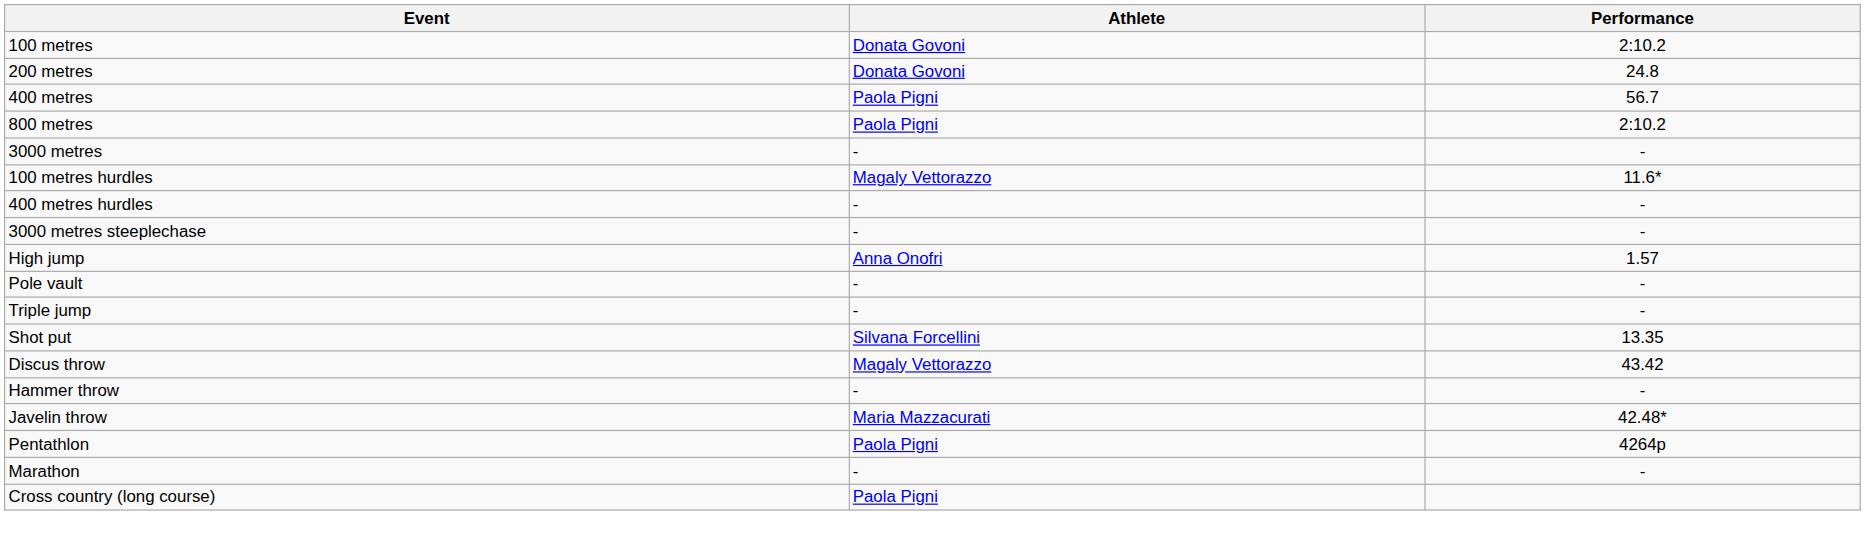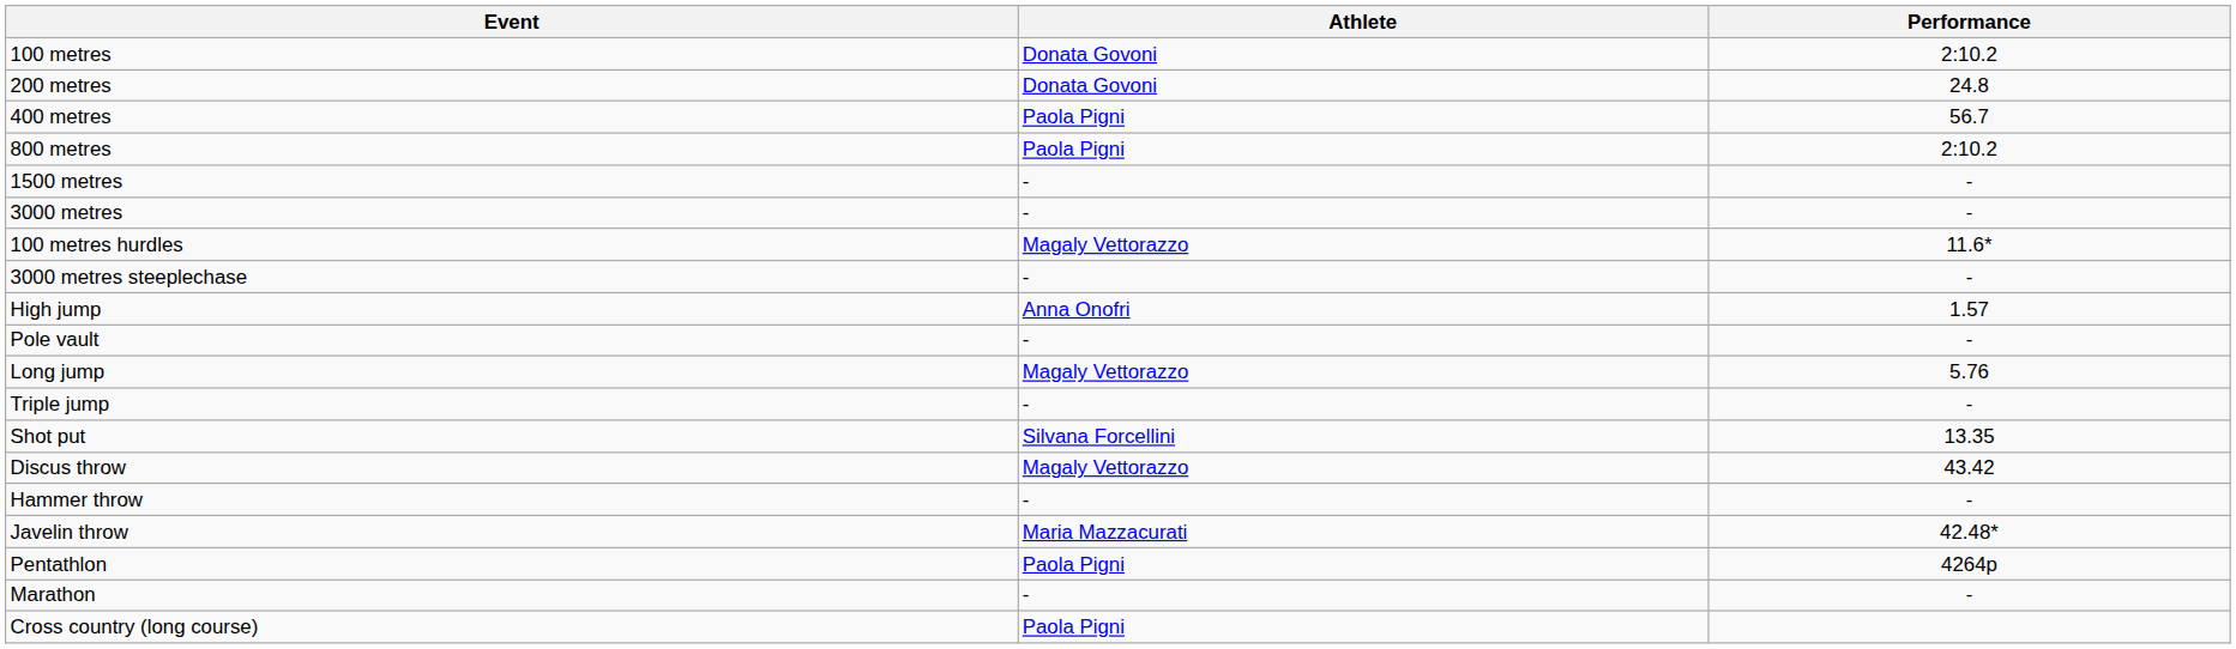+ row: 1500 metres | - | -
- row: 400 metres hurdles | - | -
+ row: Long jump | Magaly Vettorazzo | 5.76
